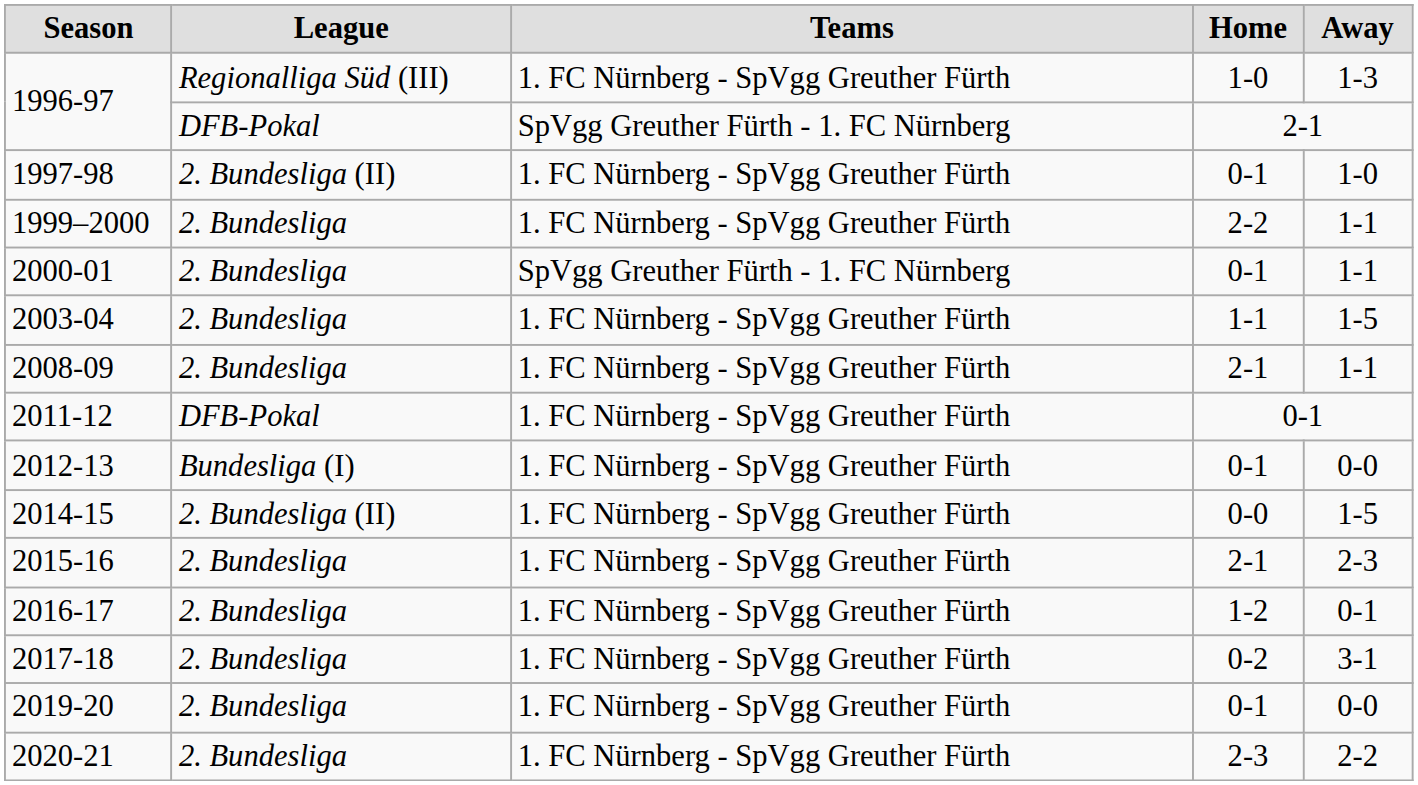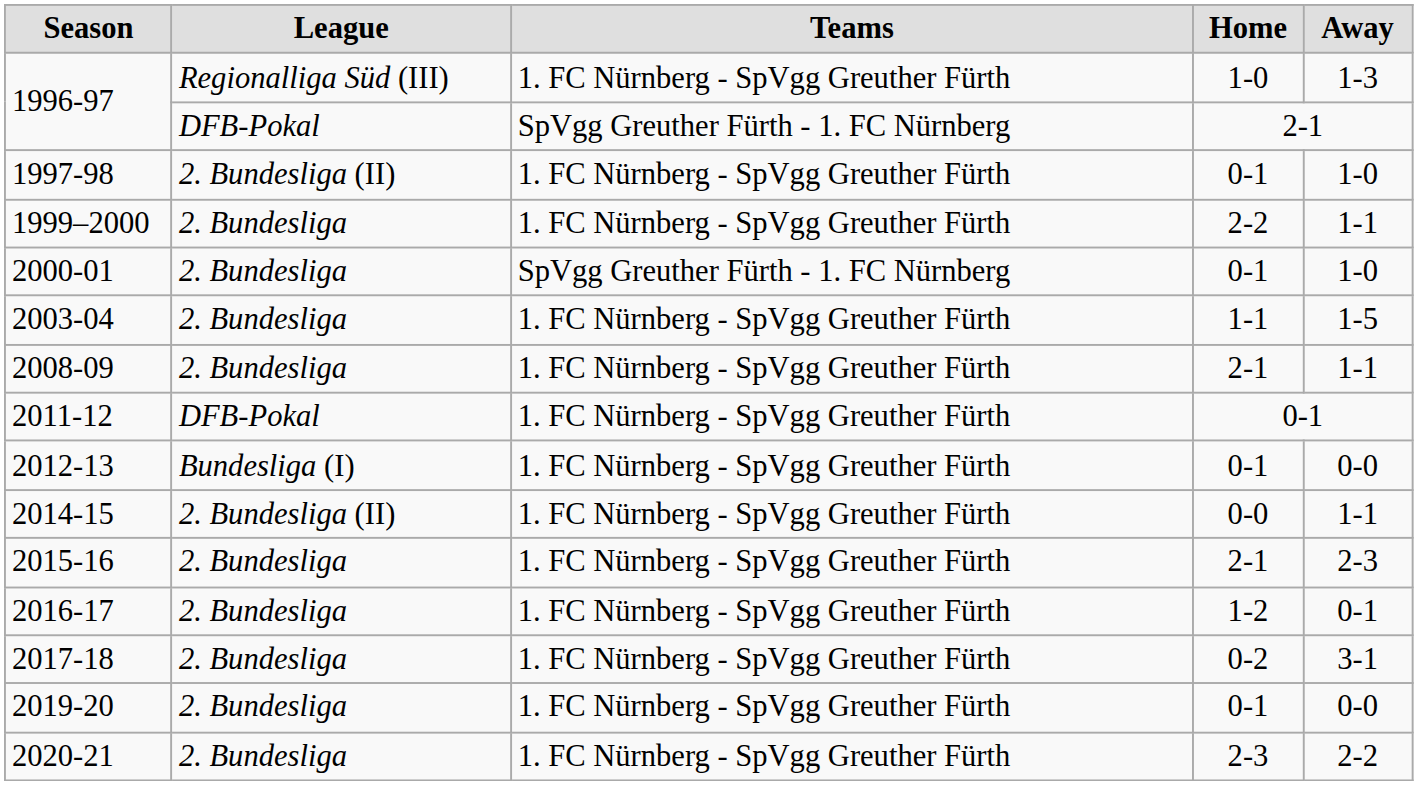2000-01 | Away: 1-1 -> 1-0
2014-15 | Away: 1-5 -> 1-1
